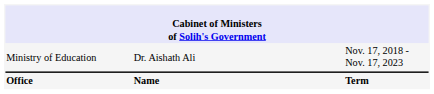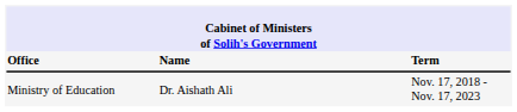rows swapped: Office <-> Ministry of Education
